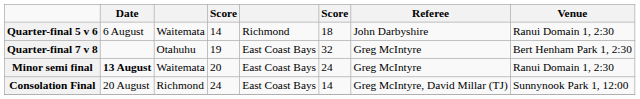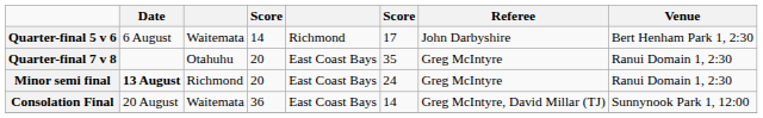Quarter-final 5 v 6 | column 6: 18 -> 17
Quarter-final 5 v 6 | Venue: Ranui Domain 1, 2:30 -> Bert Henham Park 1, 2:30
Quarter-final 7 v 8 | column 4: 19 -> 20
Quarter-final 7 v 8 | column 6: 32 -> 35
Quarter-final 7 v 8 | Venue: Bert Henham Park 1, 2:30 -> Ranui Domain 1, 2:30
Minor semi final | column 3: Waitemata -> Richmond
Consolation Final | column 3: Richmond -> Waitemata
Consolation Final | column 4: 24 -> 36
